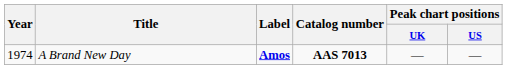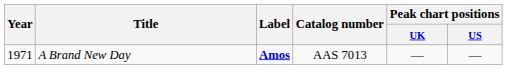A Brand New Day | Year: 1974 -> 1971
A Brand New Day | Catalog number: bold -> normal
